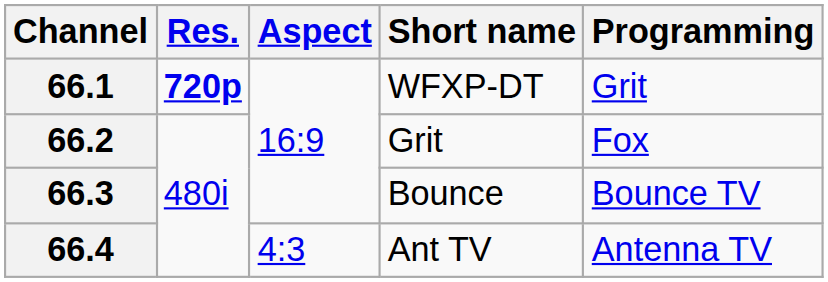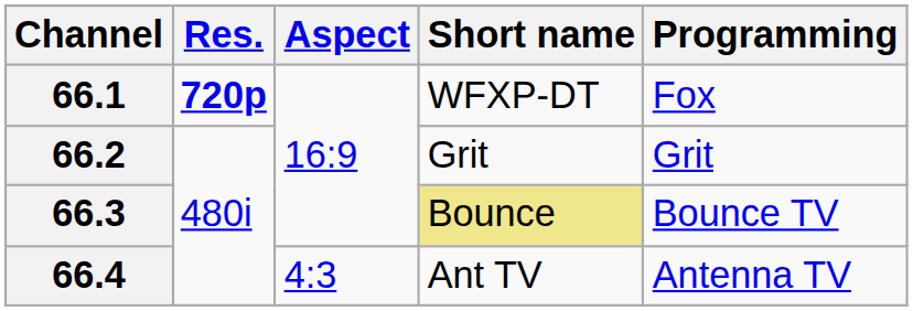66.1 | Programming: Grit -> Fox
66.2 | Programming: Fox -> Grit
66.3 | Short name: no background -> khaki background
